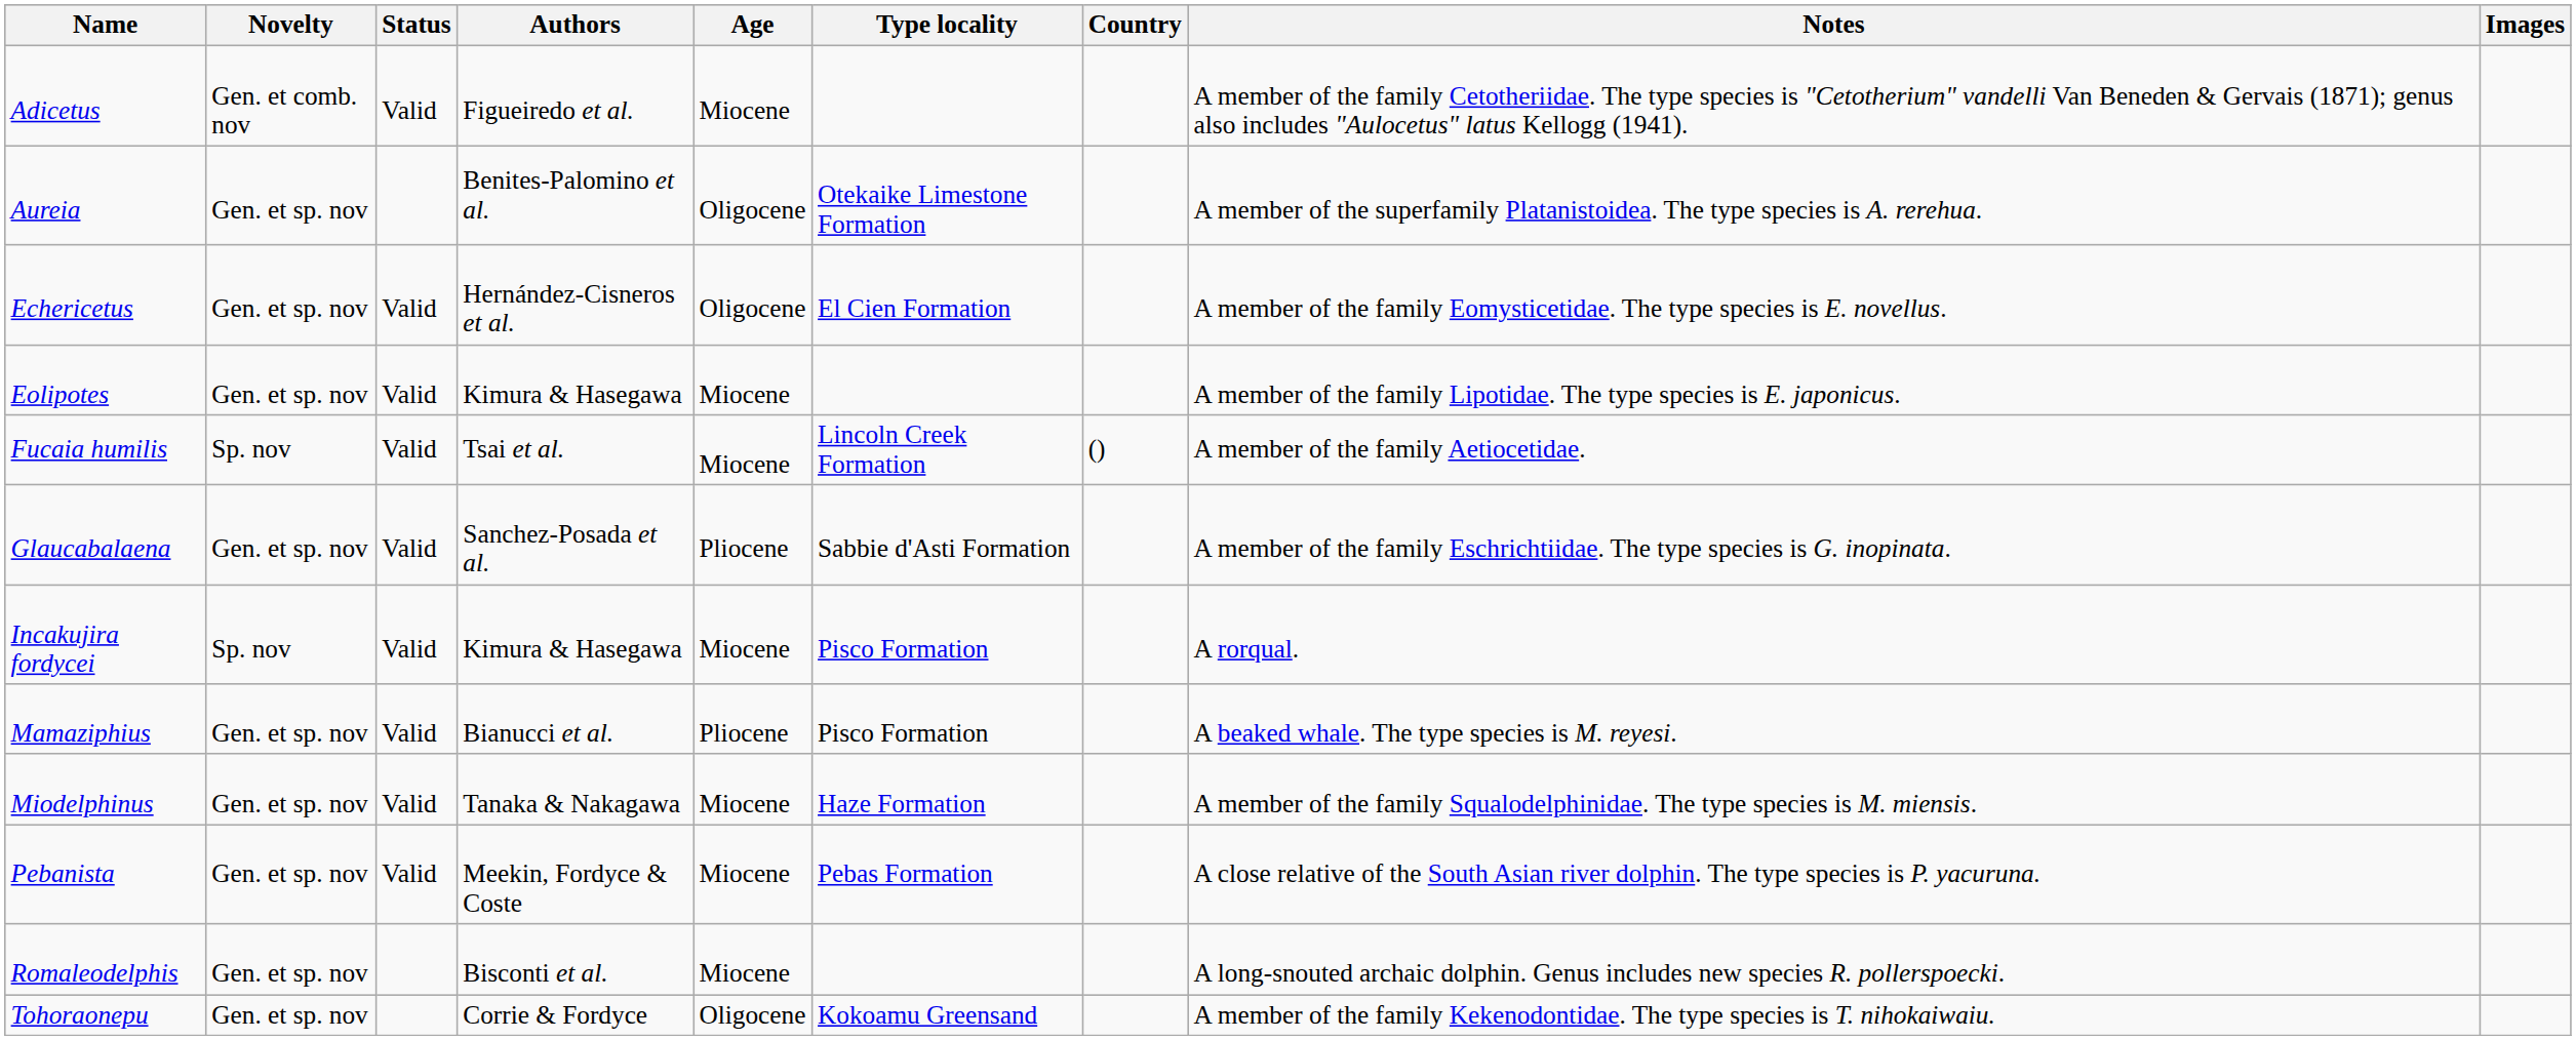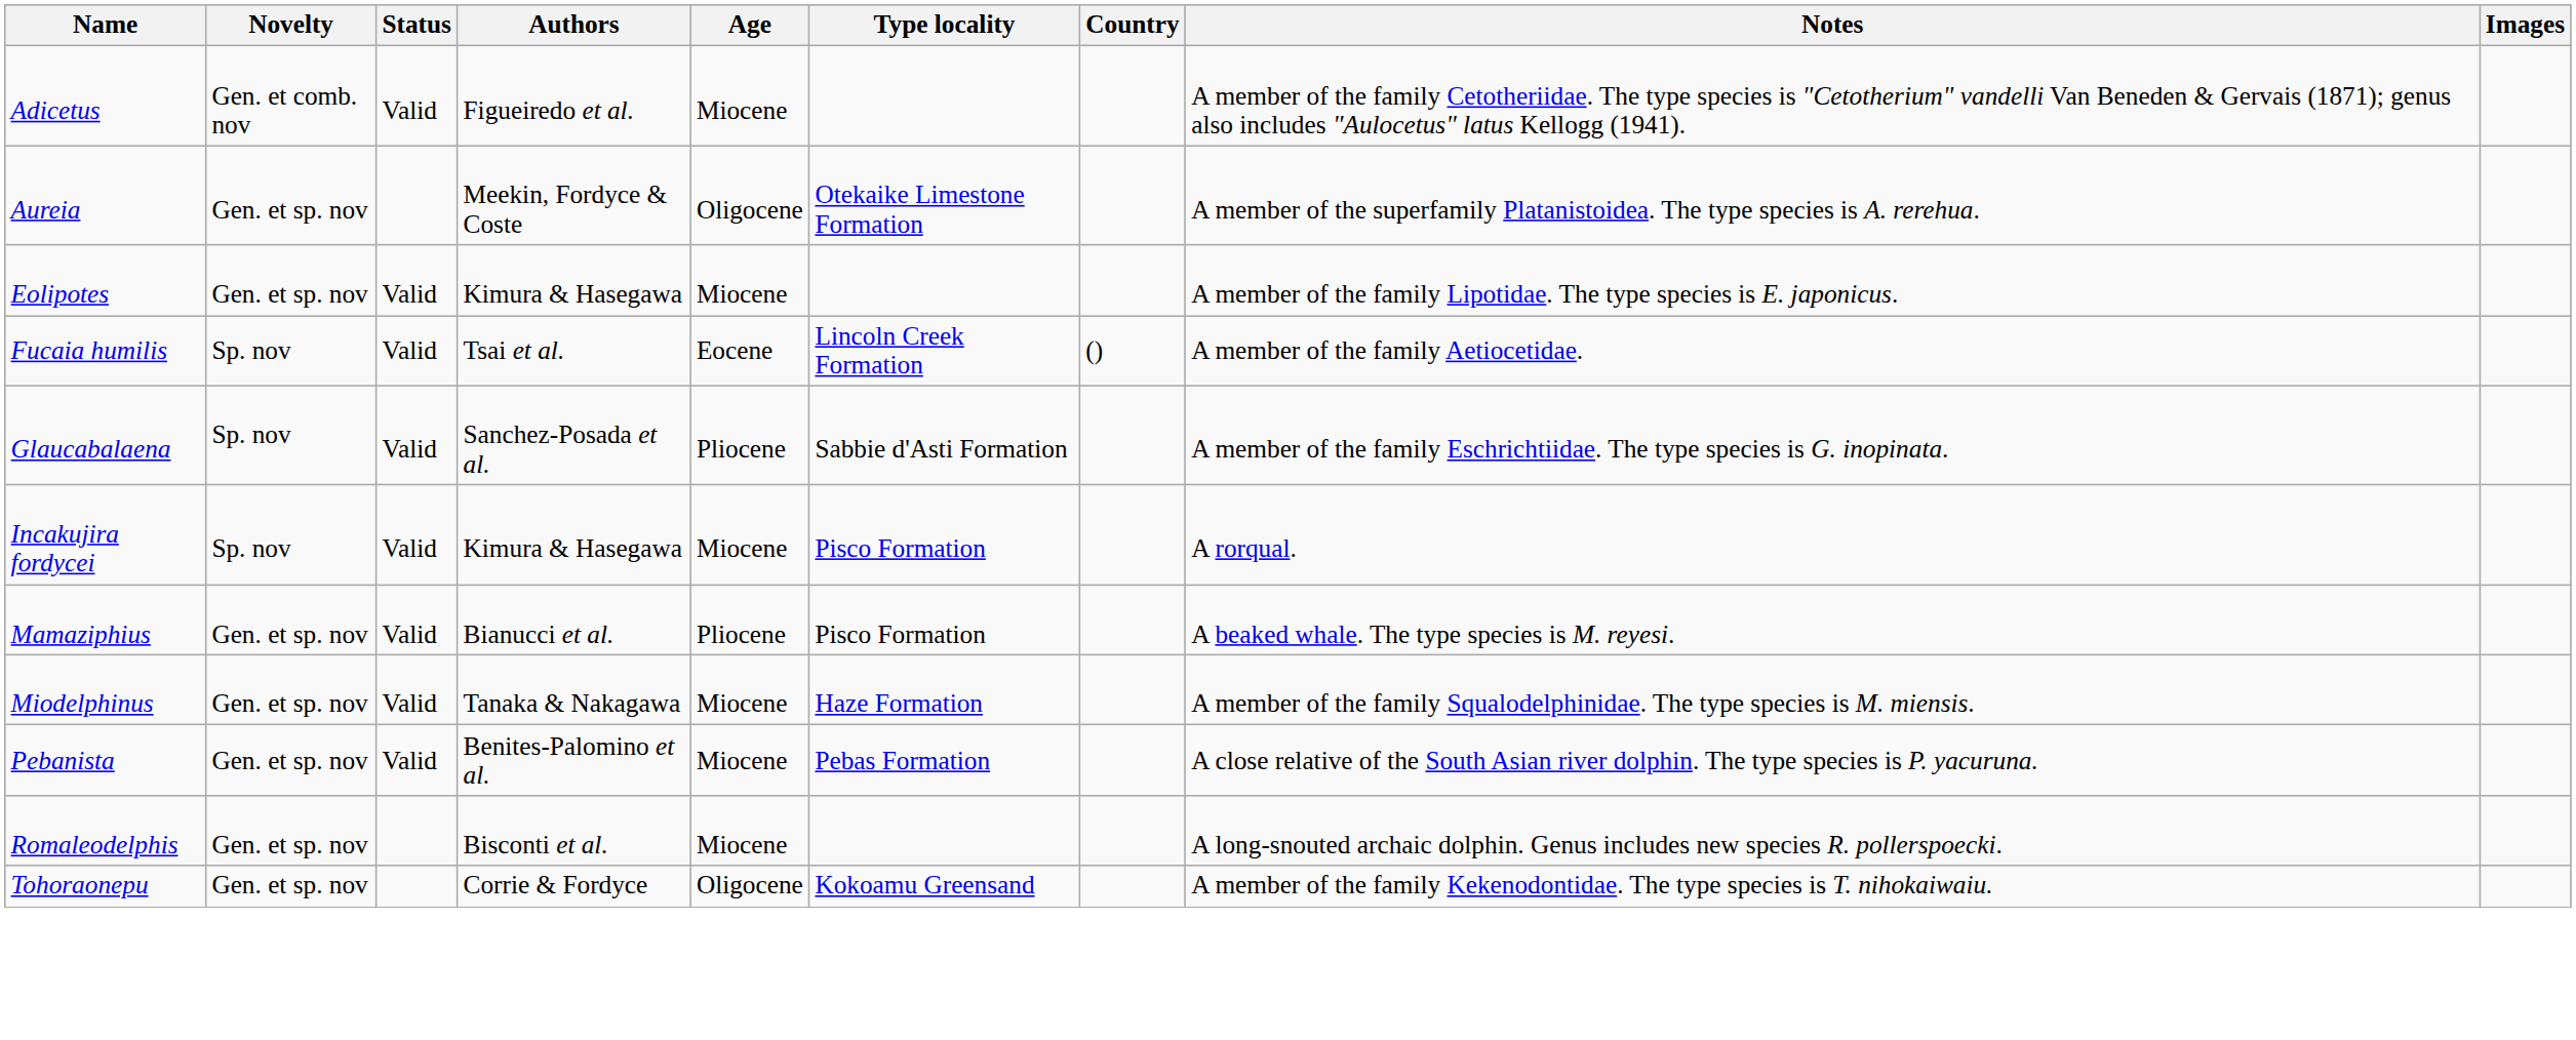Aureia | Authors: Benites-Palomino et al. -> Meekin, Fordyce & Coste
- row: Echericetus | Gen. et sp. nov | Valid | Hernández-Cisneros et al. | Oligocene | El Cien Formation | A member of the family Eomysticetidae. The type species is E. novellus.
Fucaia humilis | Age: Miocene -> Eocene
Glaucabalaena | Novelty: Gen. et sp. nov -> Sp. nov
Pebanista | Authors: Meekin, Fordyce & Coste -> Benites-Palomino et al.
